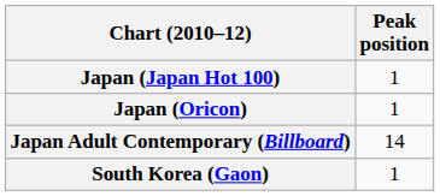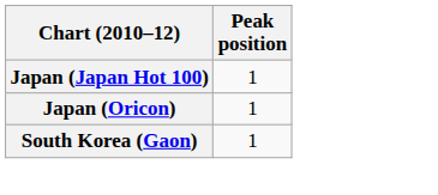- row: Japan Adult Contemporary (Billboard) | 14
